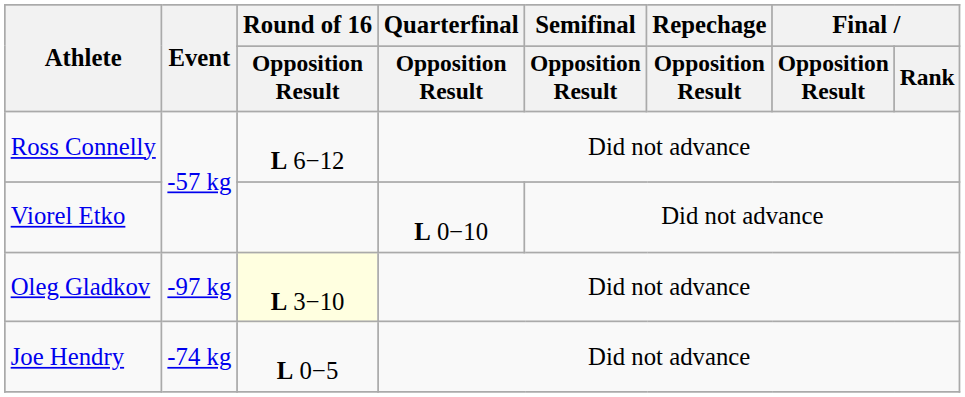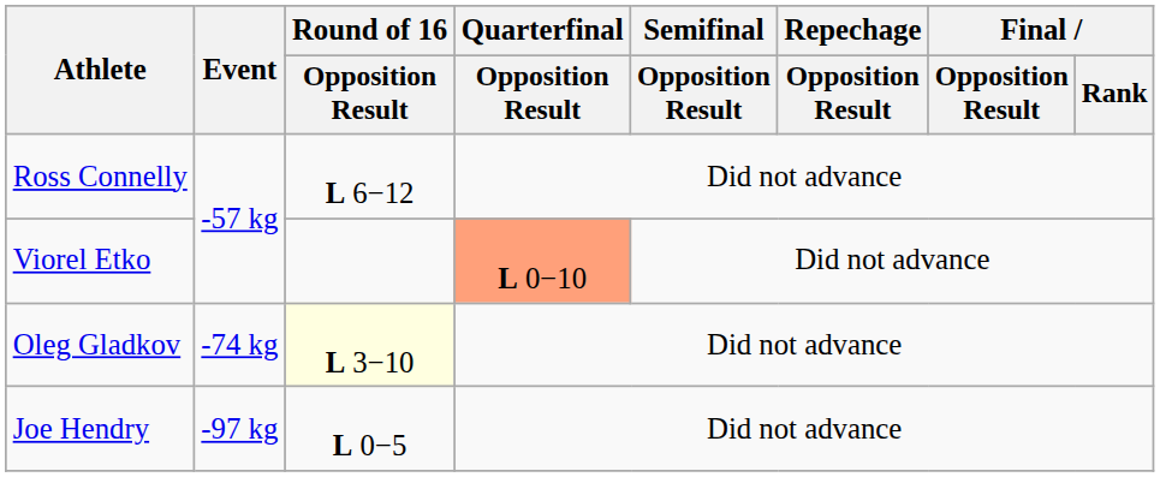Viorel Etko | Quarterfinal / Opposition Result: no background -> lightsalmon background
Oleg Gladkov | Event: -97 kg -> -74 kg
Joe Hendry | Event: -74 kg -> -97 kg
